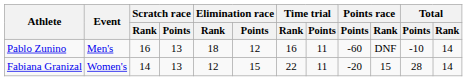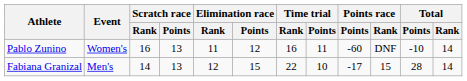Pablo Zunino | Event: Men's -> Women's
Pablo Zunino | Elimination race / Rank: 18 -> 11
Fabiana Granizal | Event: Women's -> Men's
Fabiana Granizal | Time trial / Points: 11 -> 10
Fabiana Granizal | Points race / Points: -20 -> -17
